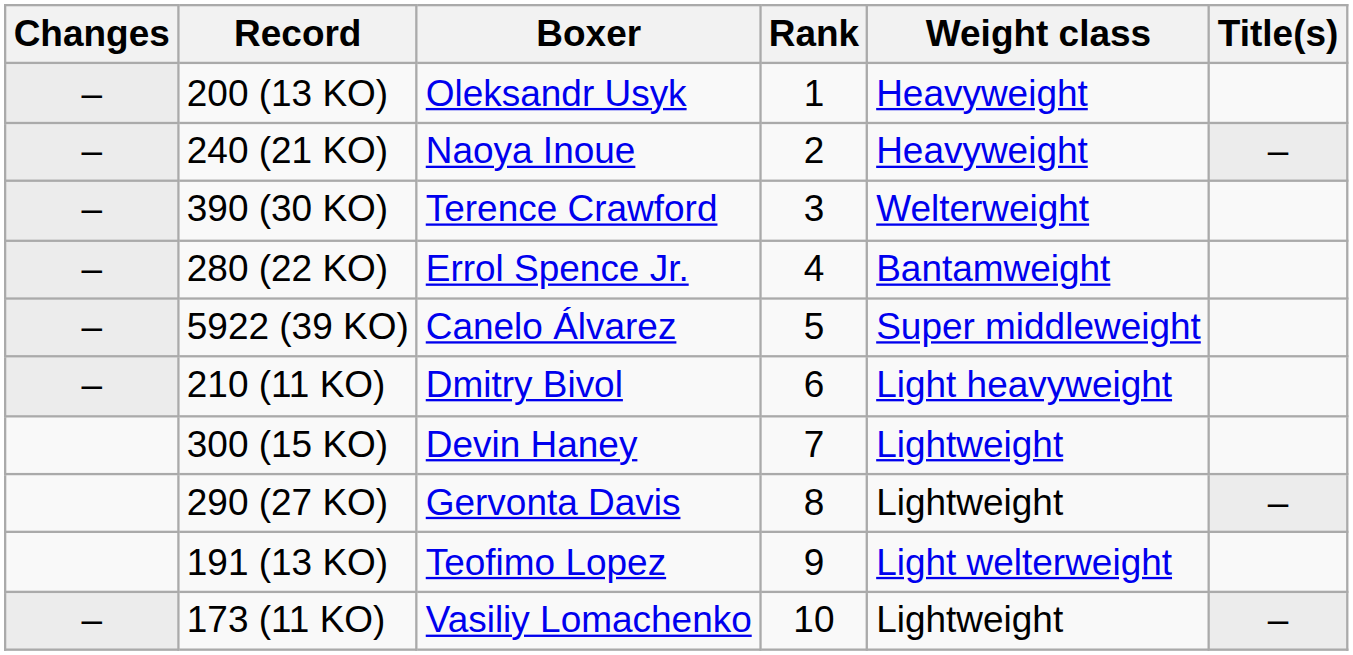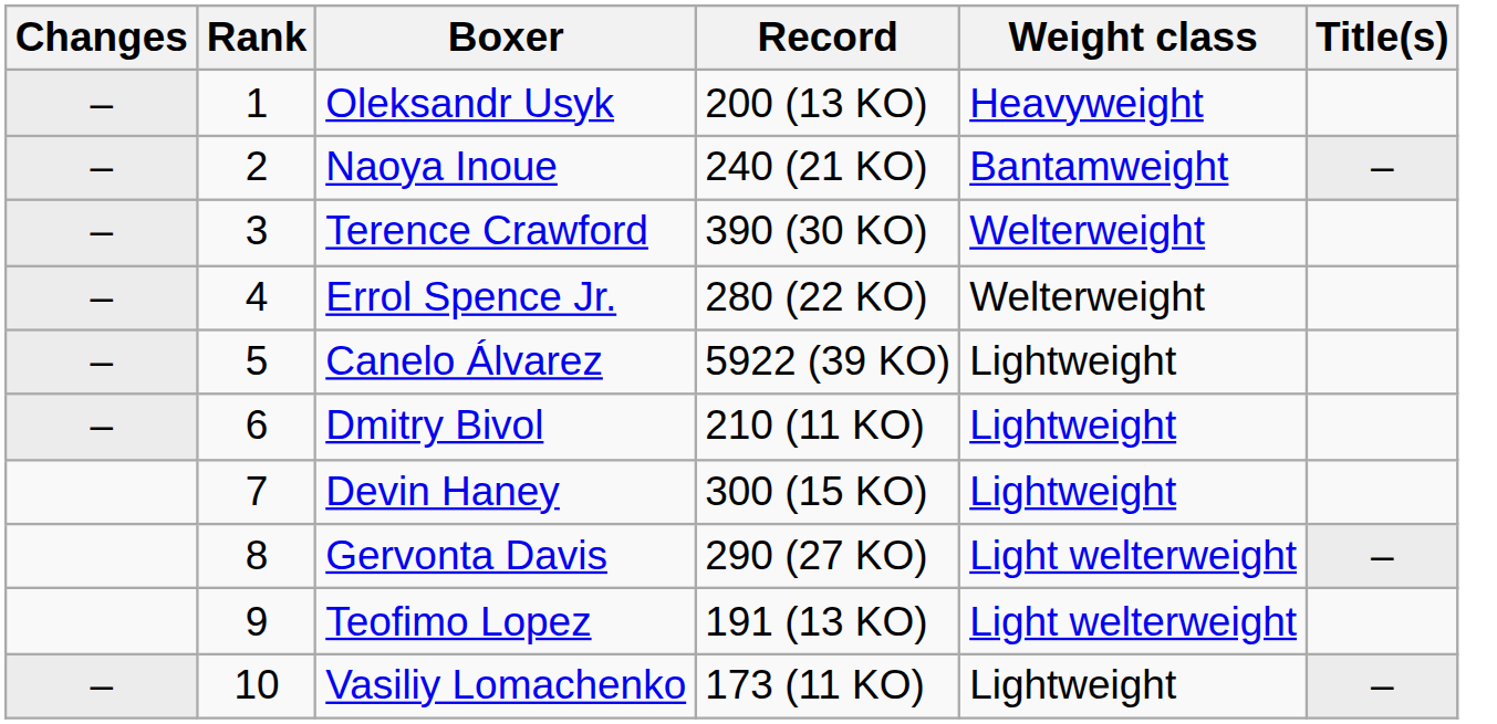columns swapped: Rank <-> Record
Naoya Inoue | Weight class: Heavyweight -> Bantamweight
Errol Spence Jr. | Weight class: Bantamweight -> Welterweight
Canelo Álvarez | Weight class: Super middleweight -> Lightweight
Dmitry Bivol | Weight class: Light heavyweight -> Lightweight
Gervonta Davis | Weight class: Lightweight -> Light welterweight
